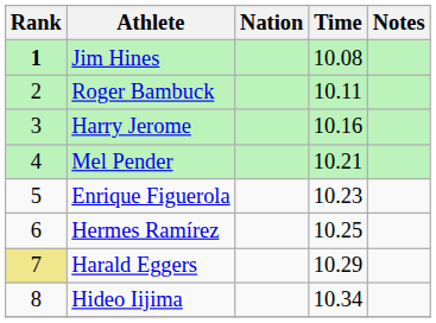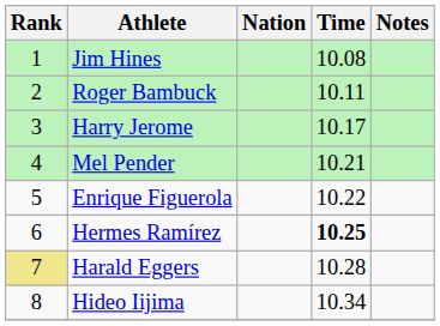Jim Hines | Rank: bold -> normal
Harry Jerome | Time: 10.16 -> 10.17
Enrique Figuerola | Time: 10.23 -> 10.22
Hermes Ramírez | Time: normal -> bold
Harald Eggers | Time: 10.29 -> 10.28
